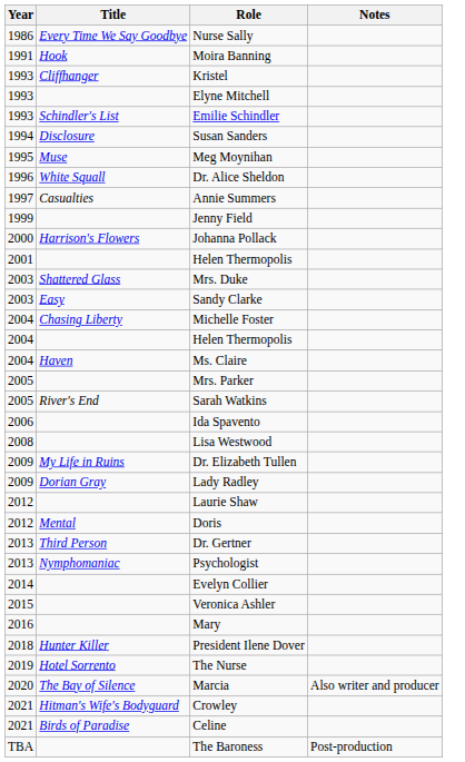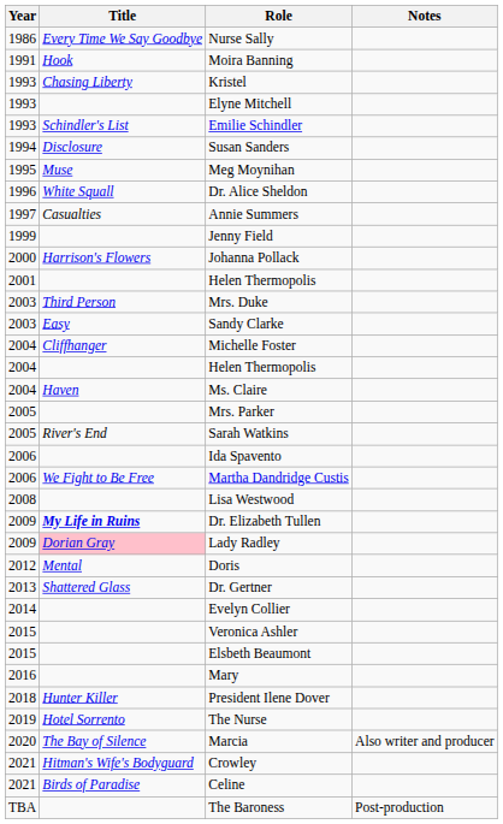Kristel | Title: Cliffhanger -> Chasing Liberty
Mrs. Duke | Title: Shattered Glass -> Third Person
Michelle Foster | Title: Chasing Liberty -> Cliffhanger
+ row: 2006 | We Fight to Be Free | Martha Dandridge Custis
Dr. Elizabeth Tullen | Title: normal -> bold
Lady Radley | Title: no background -> pink background
- row: 2012 | Laurie Shaw
Dr. Gertner | Title: Third Person -> Shattered Glass
- row: 2013 | Nymphomaniac | Psychologist
+ row: 2015 | Elsbeth Beaumont
